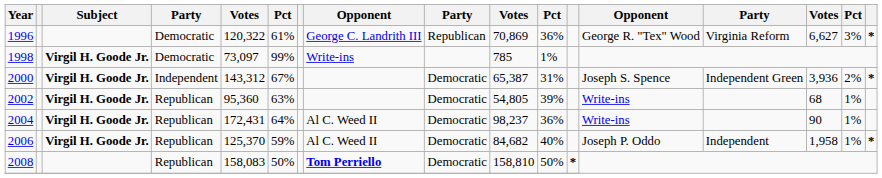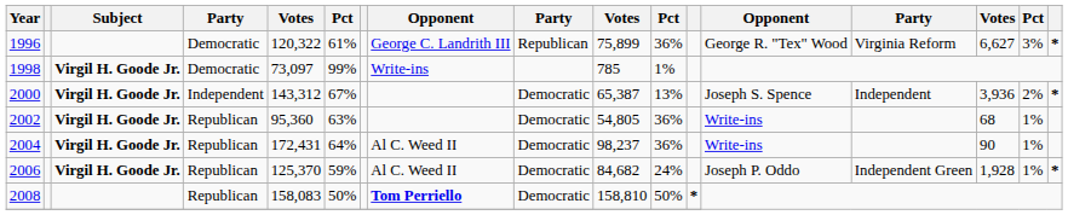1996 | column 10: 70,869 -> 75,899
2000 | column 11: 31% -> 13%
2000 | column 14: Independent Green -> Independent
2002 | column 11: 39% -> 36%
2006 | column 11: 40% -> 24%
2006 | column 14: Independent -> Independent Green
2006 | column 15: 1,958 -> 1,928
